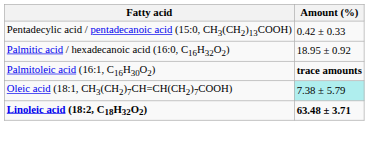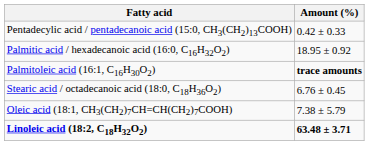+ row: Stearic acid / octadecanoic acid (18:0, C18H36O2) | 6.76 ± 0.45
Oleic acid (18:1, CH3(CH2)7CH=CH(CH2)7COOH) | Amount (%): paleturquoise background -> no background
